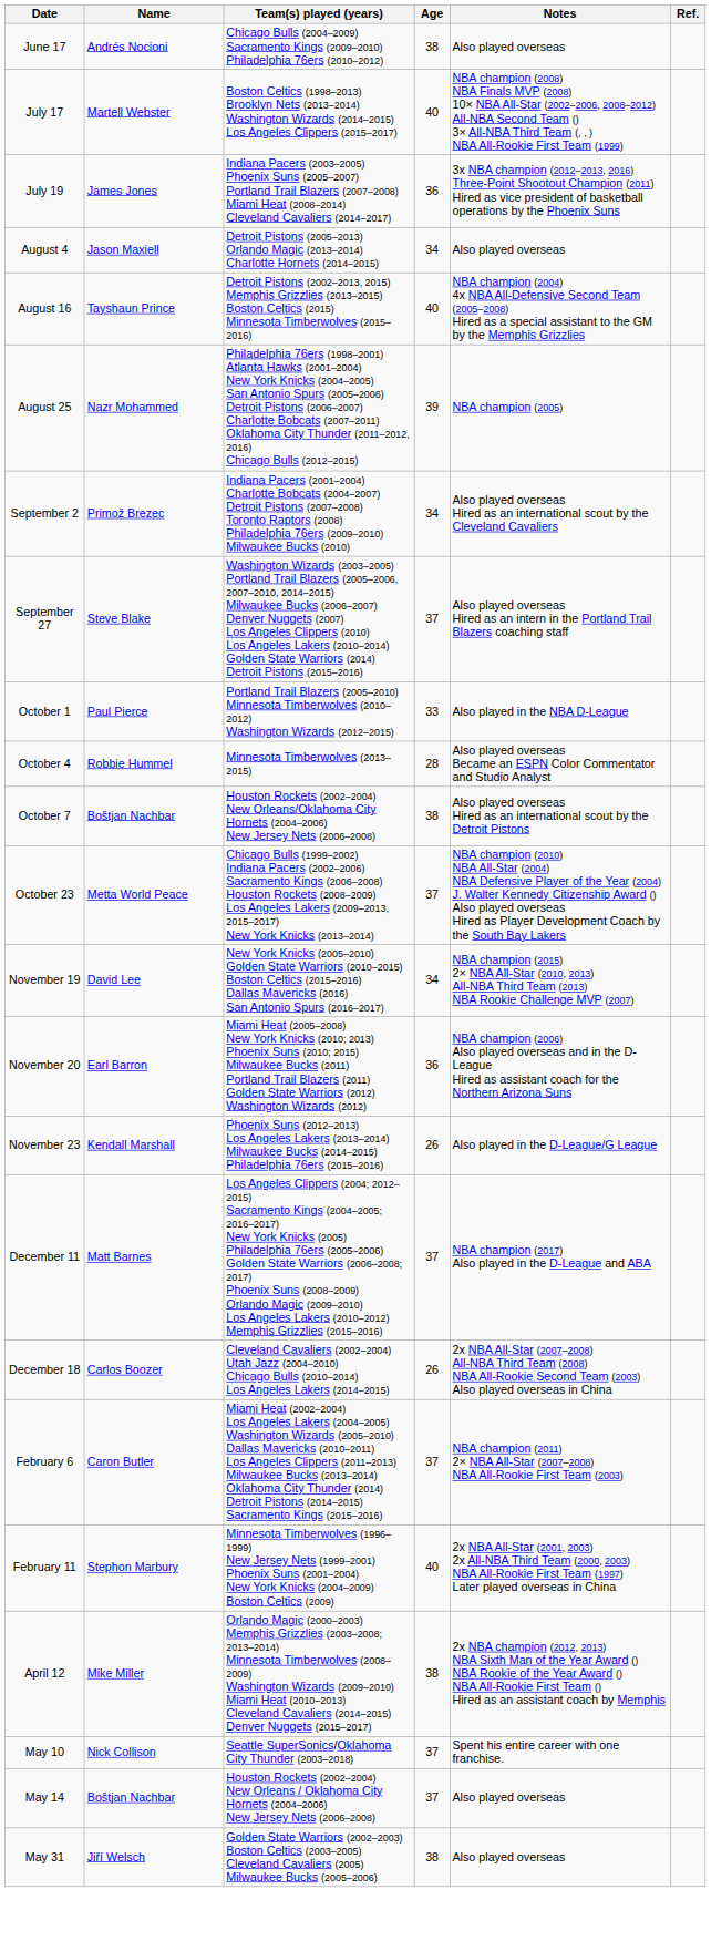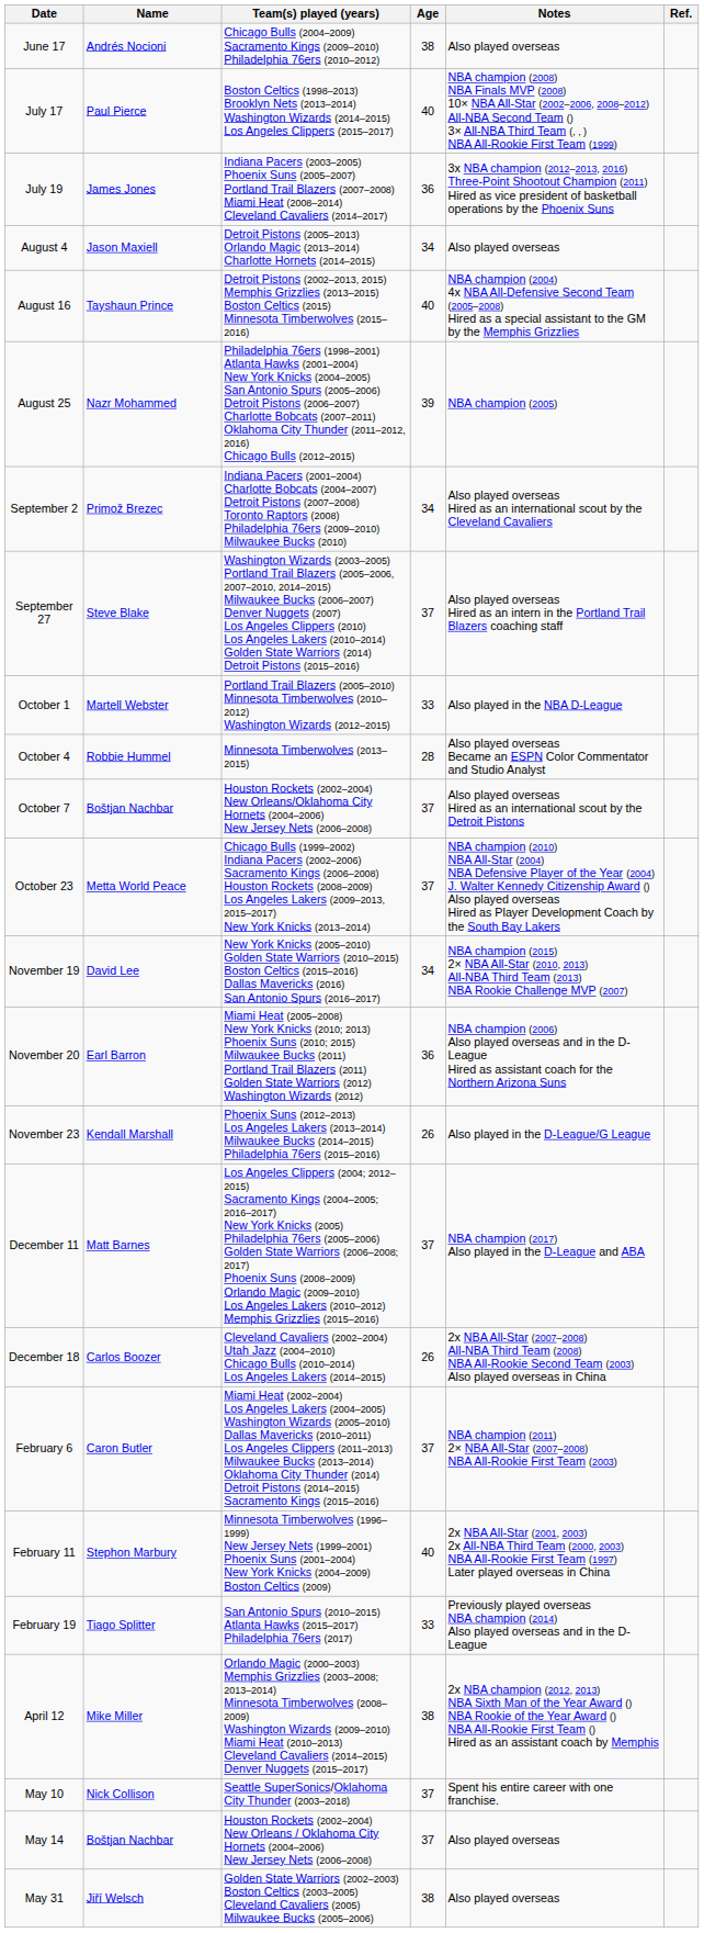July 17 | Name: Martell Webster -> Paul Pierce
October 1 | Name: Paul Pierce -> Martell Webster
October 7 | Age: 38 -> 37
+ row: February 19 | Tiago Splitter | San Antonio Spurs (2010–2015) Atlanta Hawks (2015–2017) Philadelphia 76ers (2017) | 33 | Previously played overseas NBA champion (2014) Also played overseas and in the D-League
